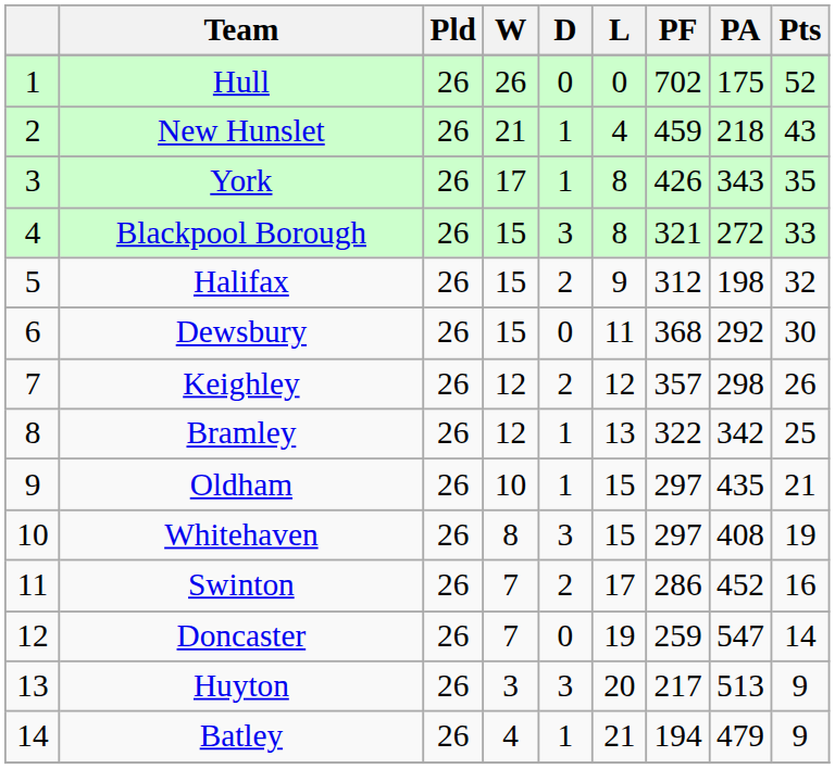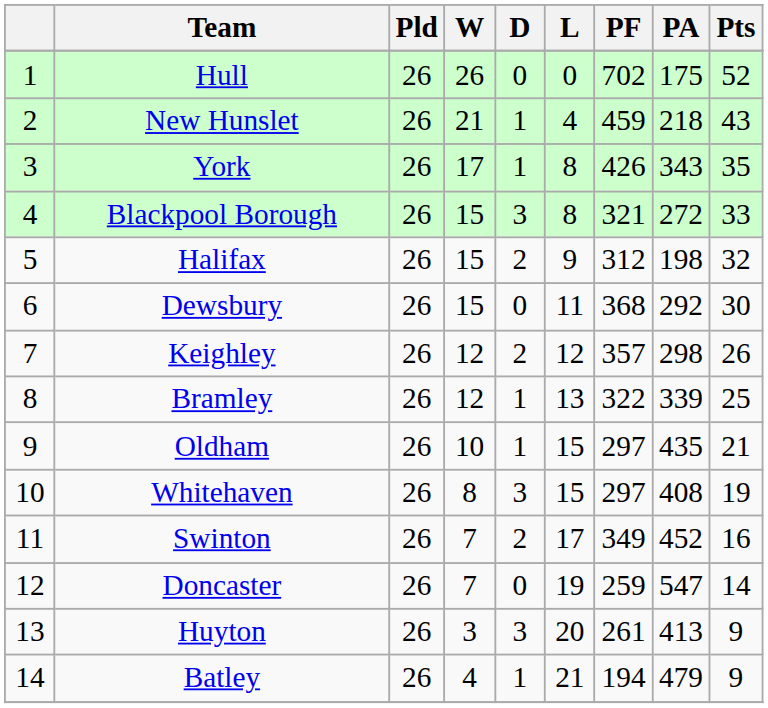Bramley | PA: 342 -> 339
Swinton | PF: 286 -> 349
Huyton | PF: 217 -> 261
Huyton | PA: 513 -> 413
